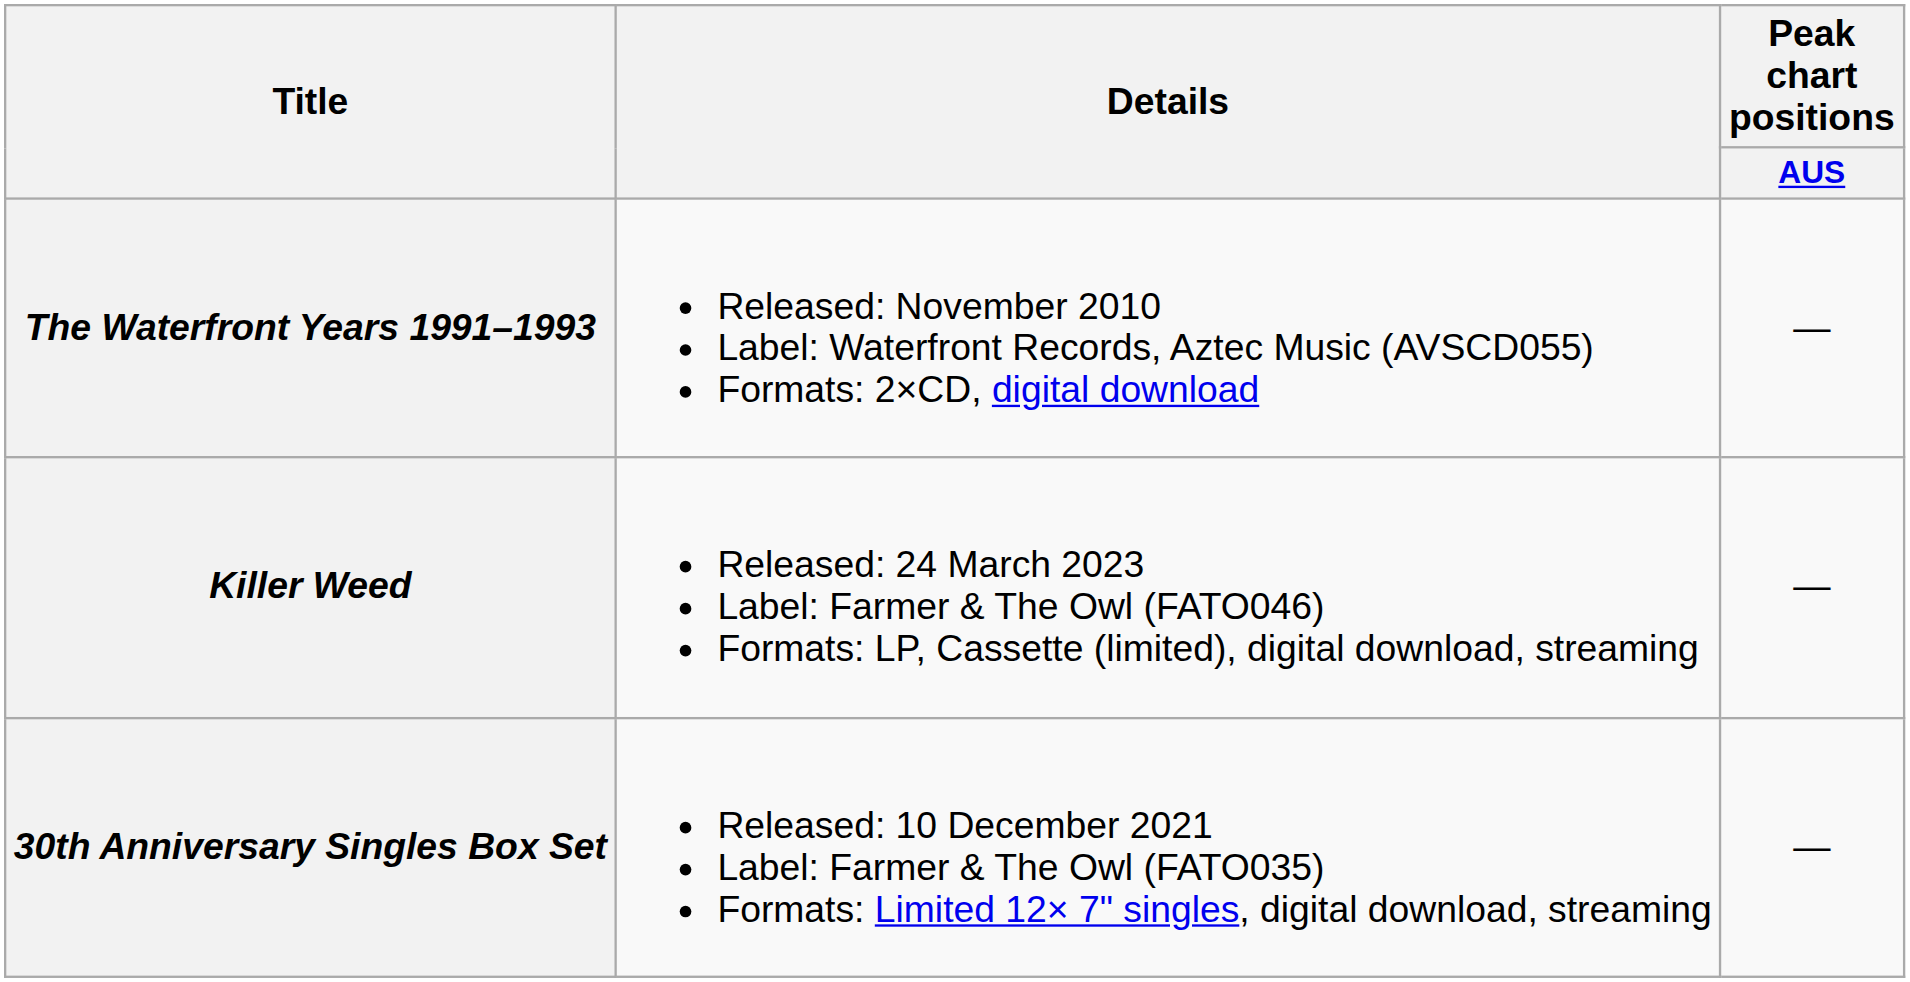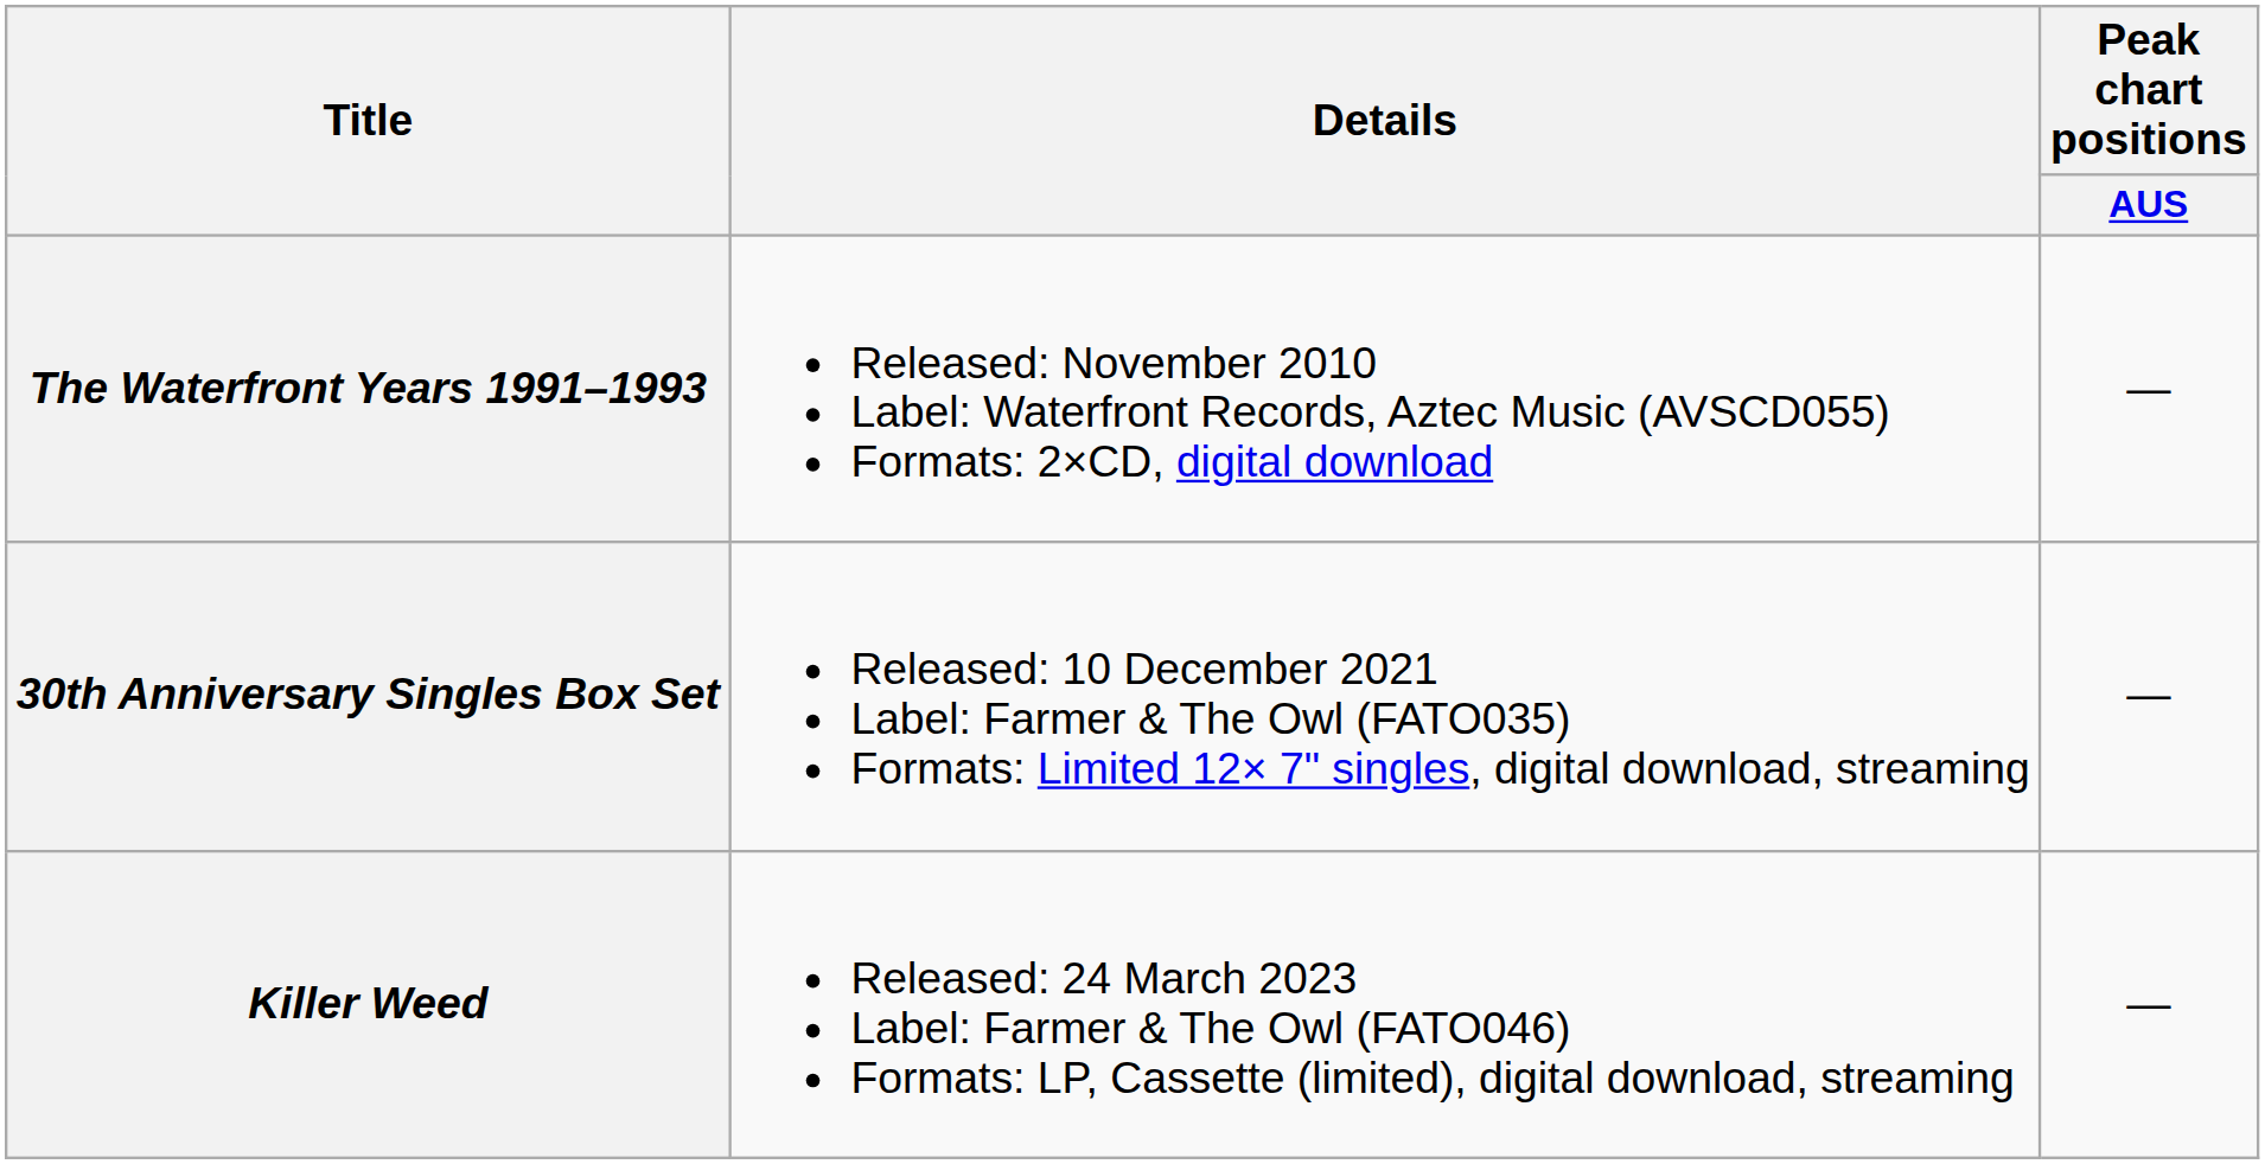rows swapped: 30th Anniversary Singles Box Set <-> Killer Weed
